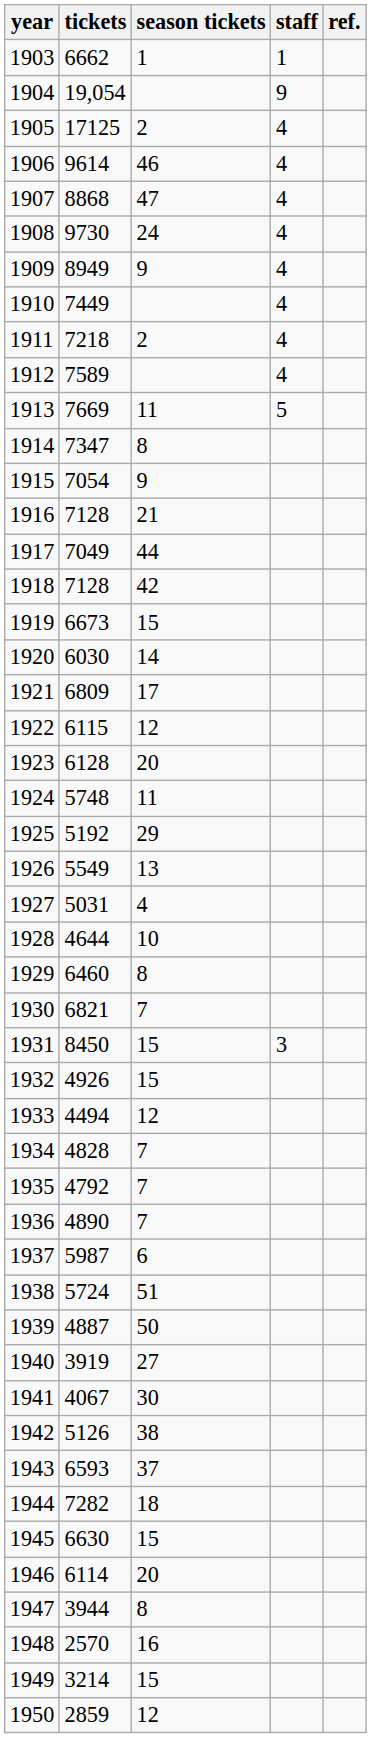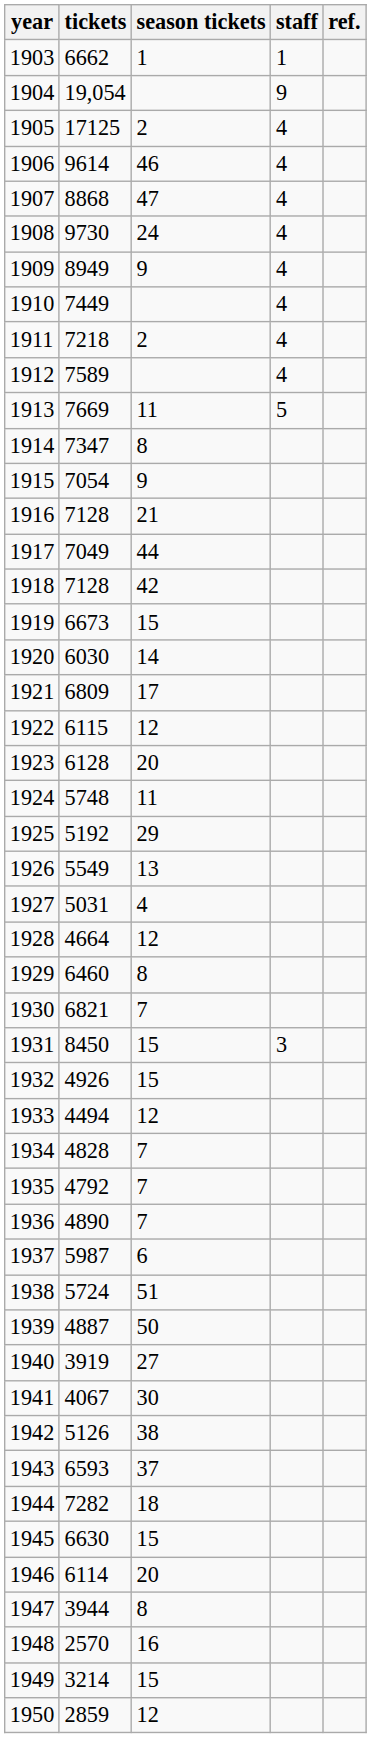1928 | tickets: 4644 -> 4664
1928 | season tickets: 10 -> 12
